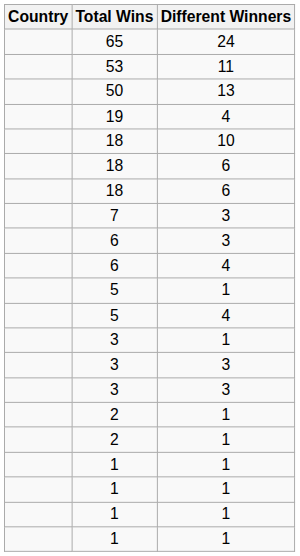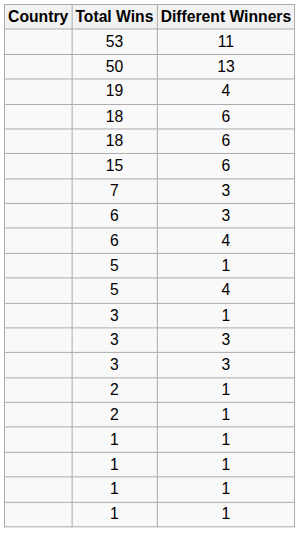- row: 65 | 24
- row: 18 | 10
+ row: 15 | 6
